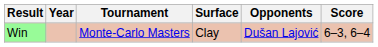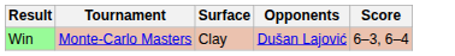- column: Year
